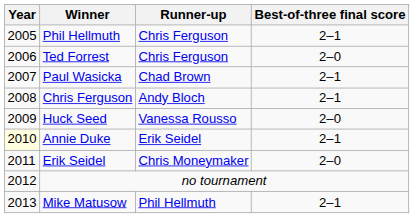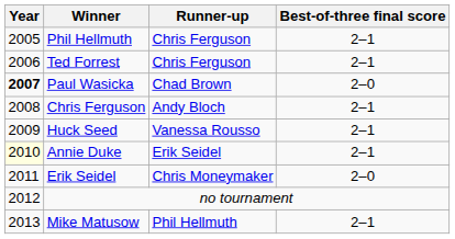Ted Forrest | Best-of-three final score: 2–0 -> 2–1
Paul Wasicka | Year: normal -> bold
Paul Wasicka | Best-of-three final score: 2–1 -> 2–0
Huck Seed | Best-of-three final score: 2–0 -> 2–1
